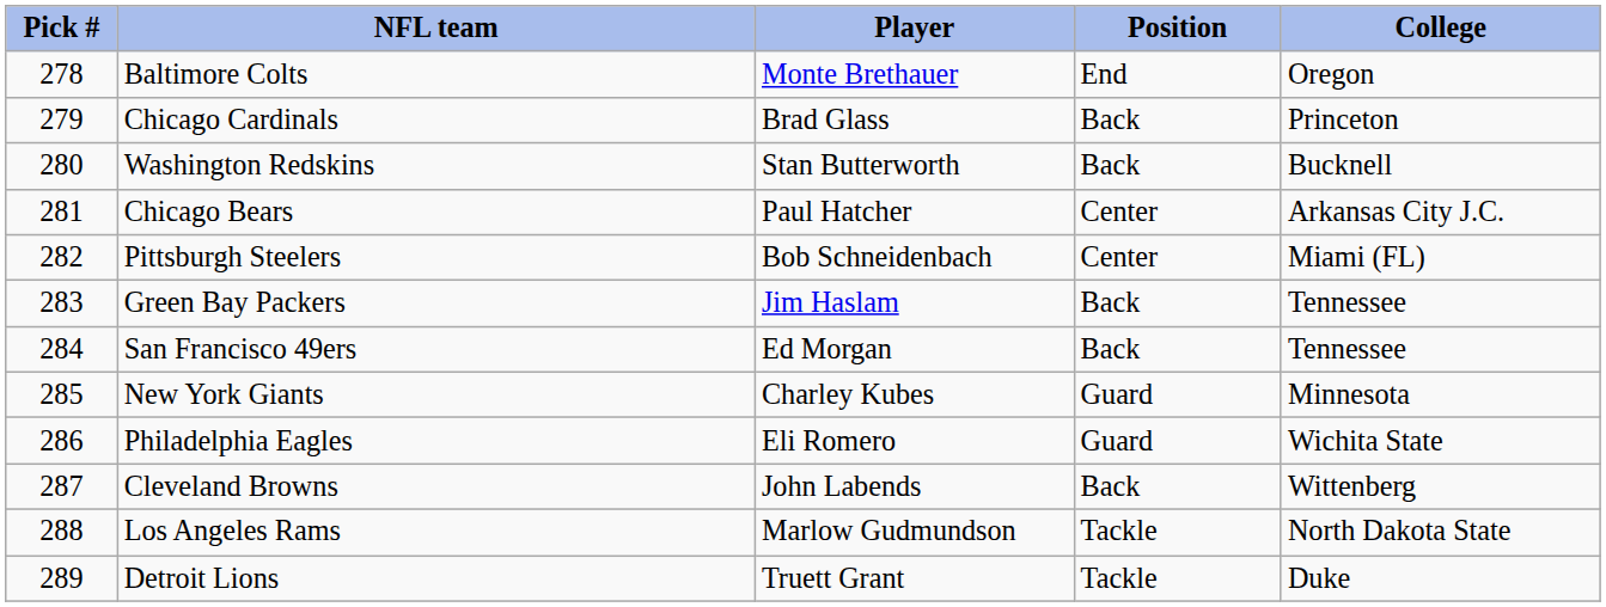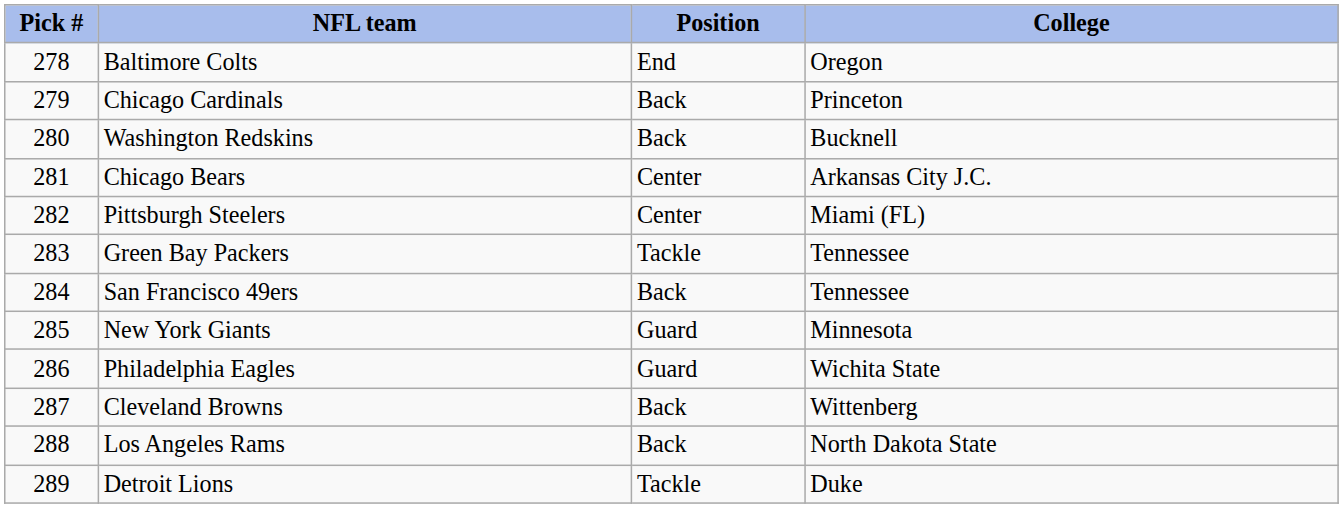- column: Player | Monte Brethauer | Brad Glass | Stan Butterworth | Paul Hatcher | Bob Schneidenbach | Jim Haslam | Ed Morgan | Charley Kubes | Eli Romero | John Labends | Marlow Gudmundson | Truett Grant
Green Bay Packers | Position: Back -> Tackle
Los Angeles Rams | Position: Tackle -> Back
